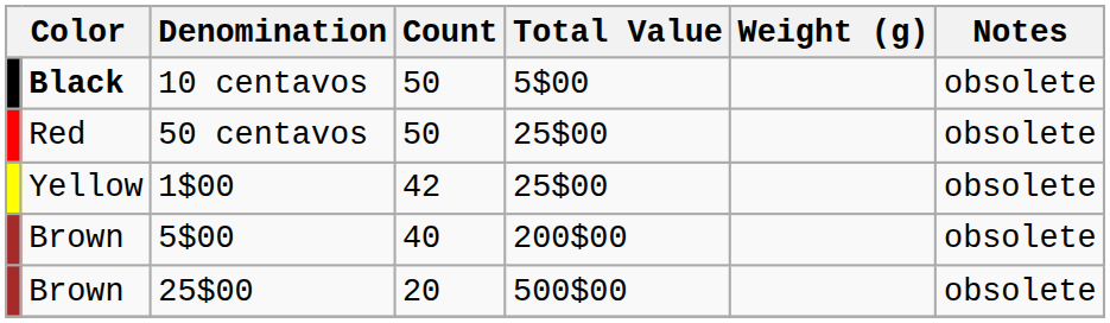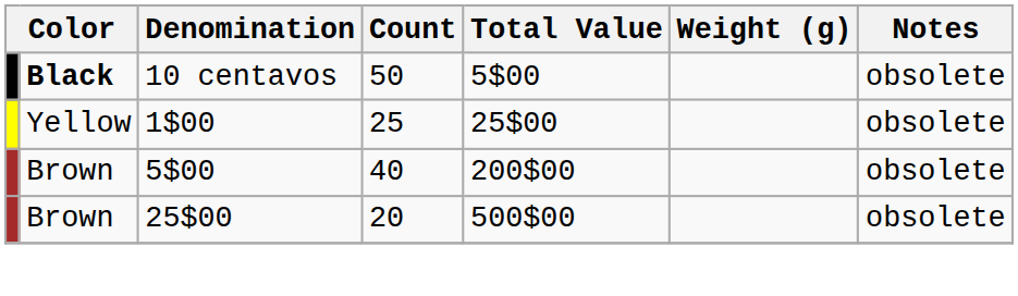- row: Red | 50 centavos | 50 | 25$00 | obsolete
1$00 | Count: 42 -> 25
